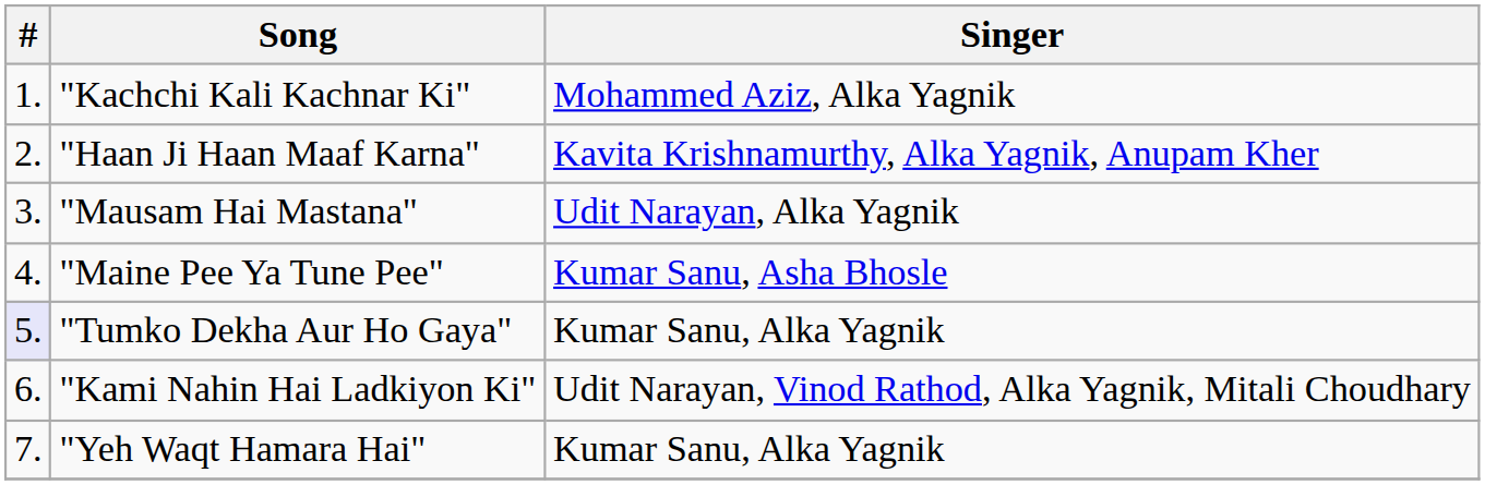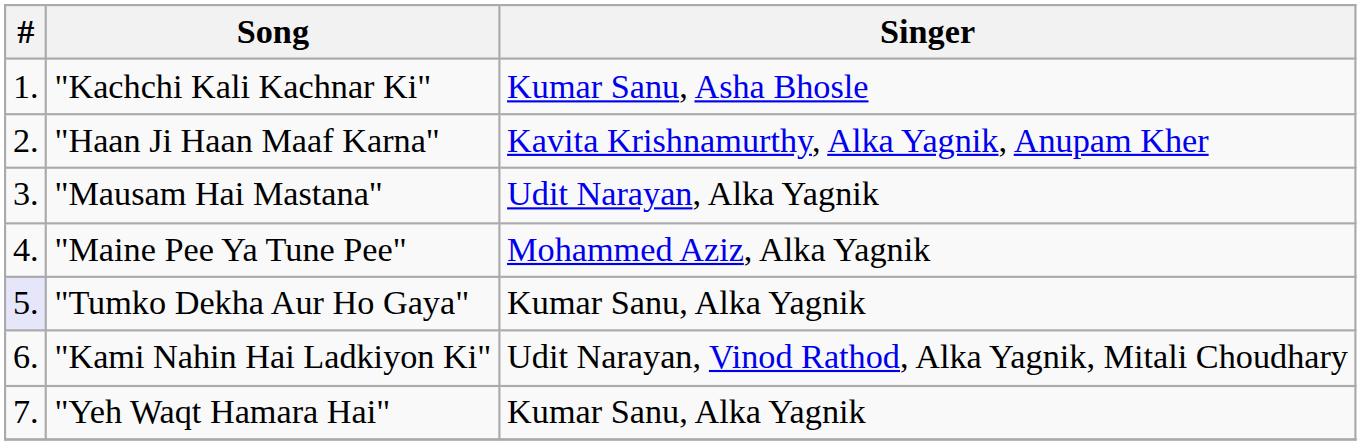"Kachchi Kali Kachnar Ki" | Singer: Mohammed Aziz, Alka Yagnik -> Kumar Sanu, Asha Bhosle
"Maine Pee Ya Tune Pee" | Singer: Kumar Sanu, Asha Bhosle -> Mohammed Aziz, Alka Yagnik
